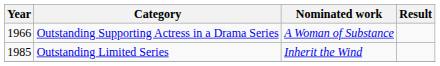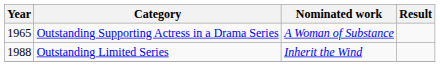Outstanding Supporting Actress in a Drama Series | Year: 1966 -> 1965
Outstanding Limited Series | Year: 1985 -> 1988
